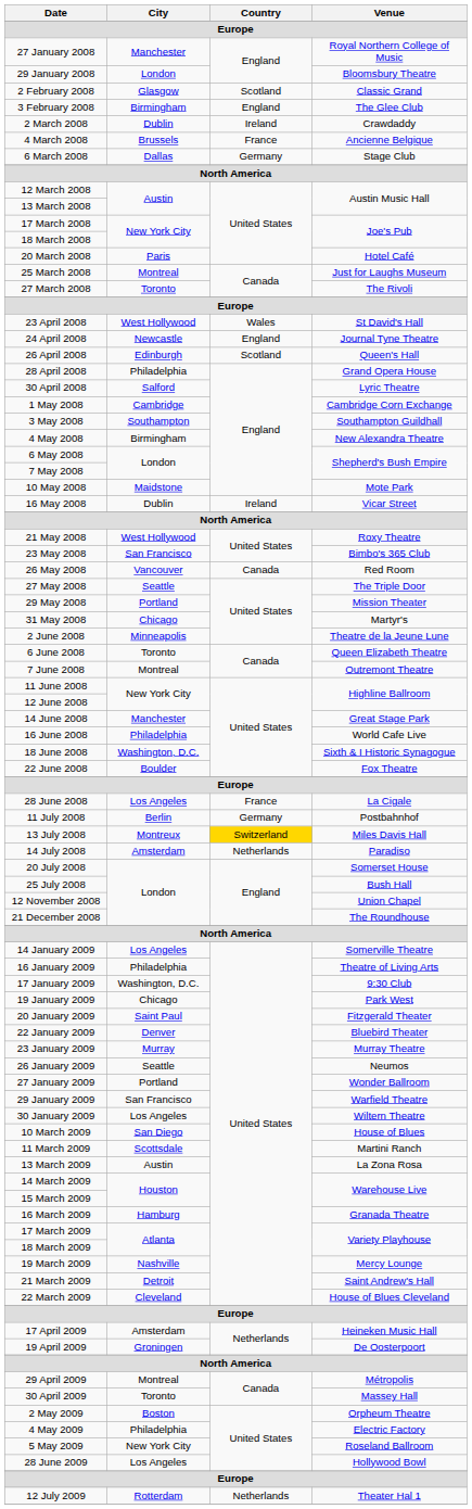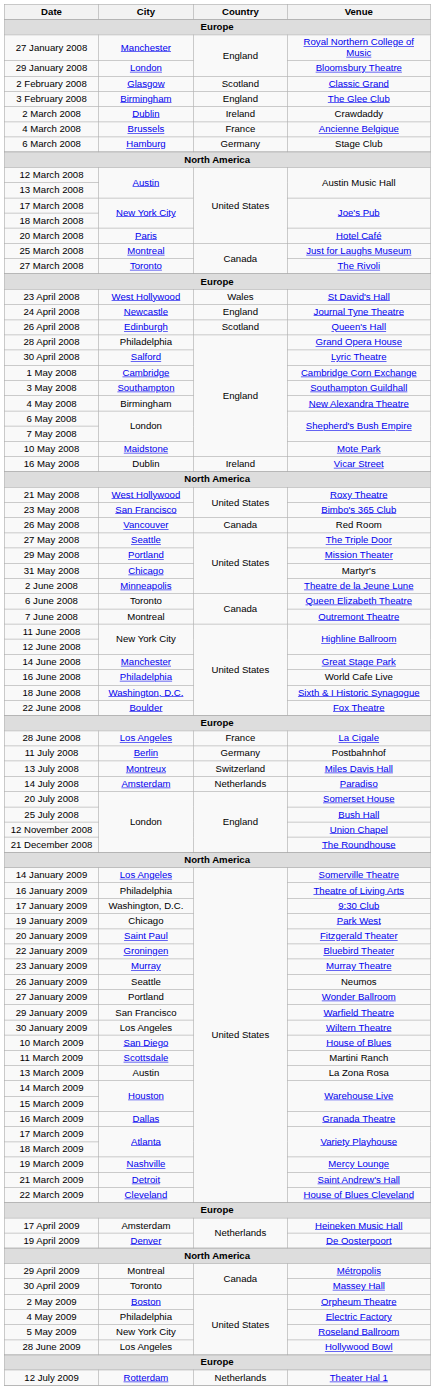6 March 2008 | City: Dallas -> Hamburg
13 July 2008 | Country: gold background -> no background
22 January 2009 | City: Denver -> Groningen
16 March 2009 | City: Hamburg -> Dallas
19 April 2009 | City: Groningen -> Denver
